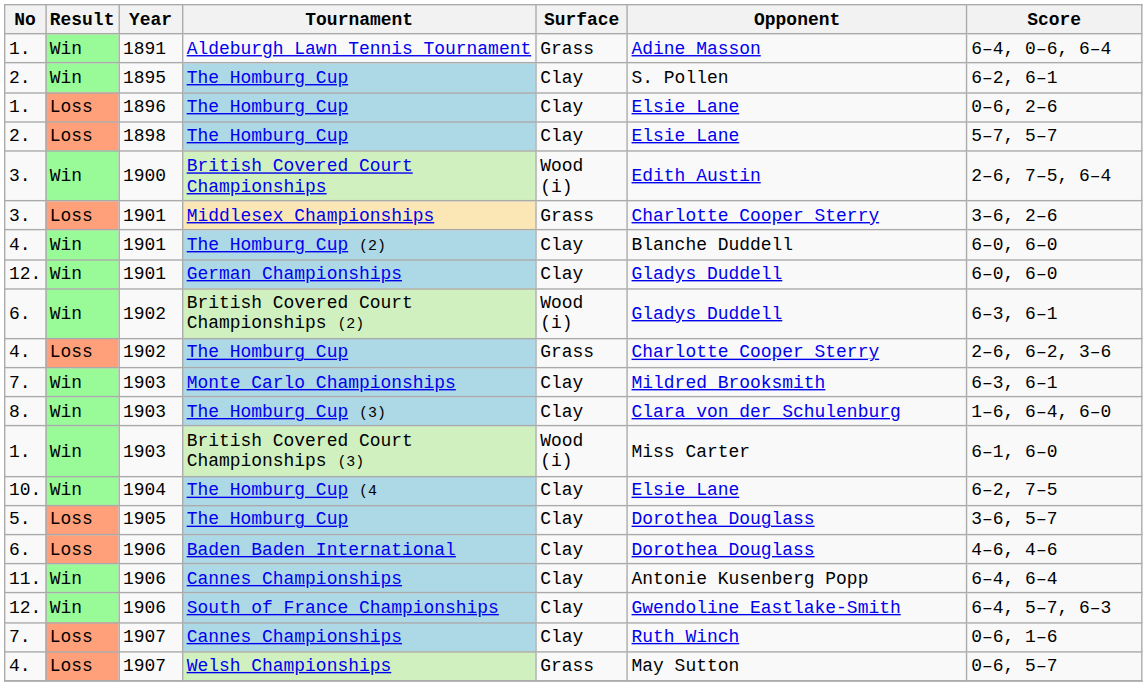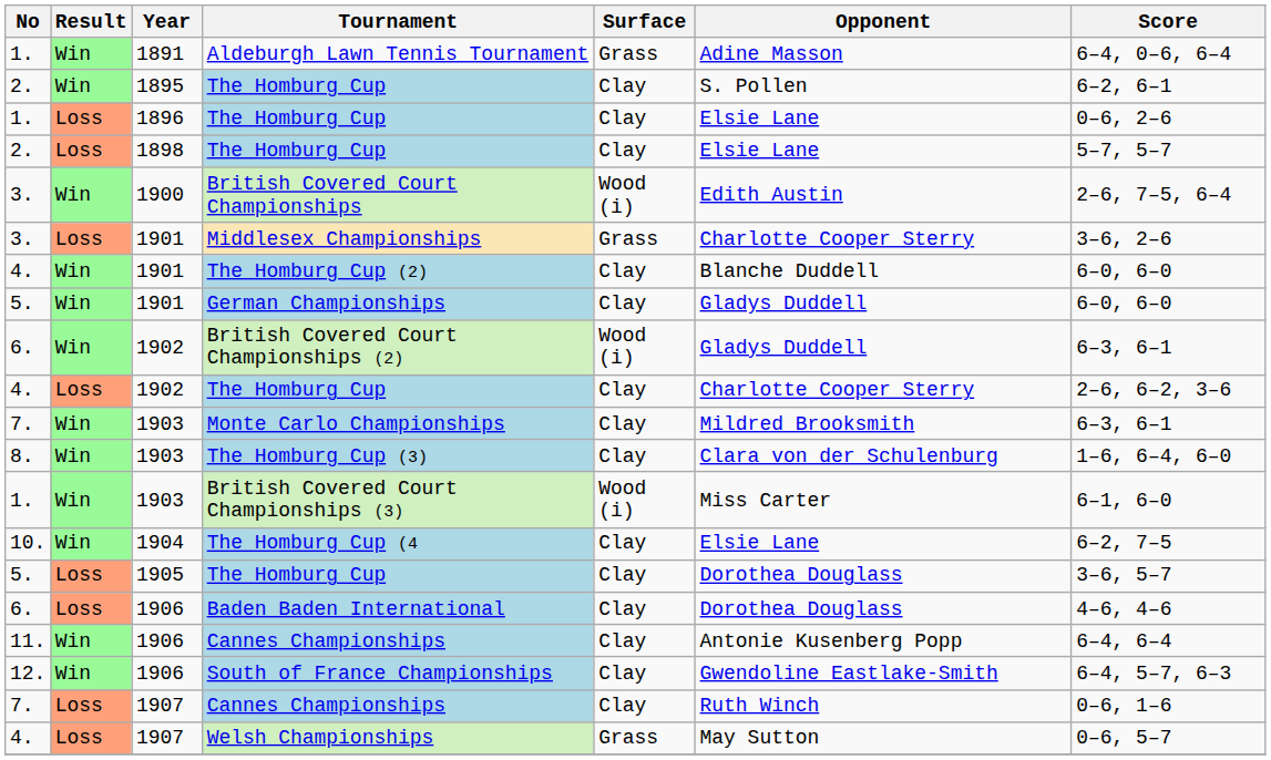German Championships | No: 12. -> 5.
1902 / The Homburg Cup | Surface: Grass -> Clay
